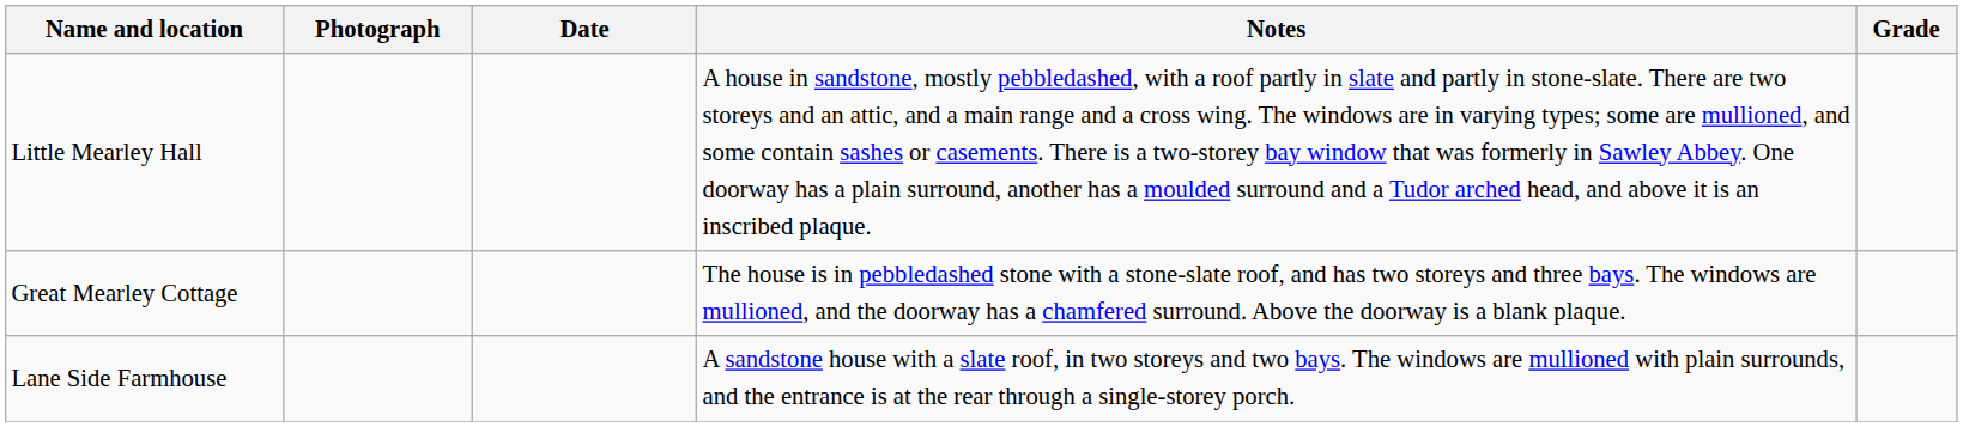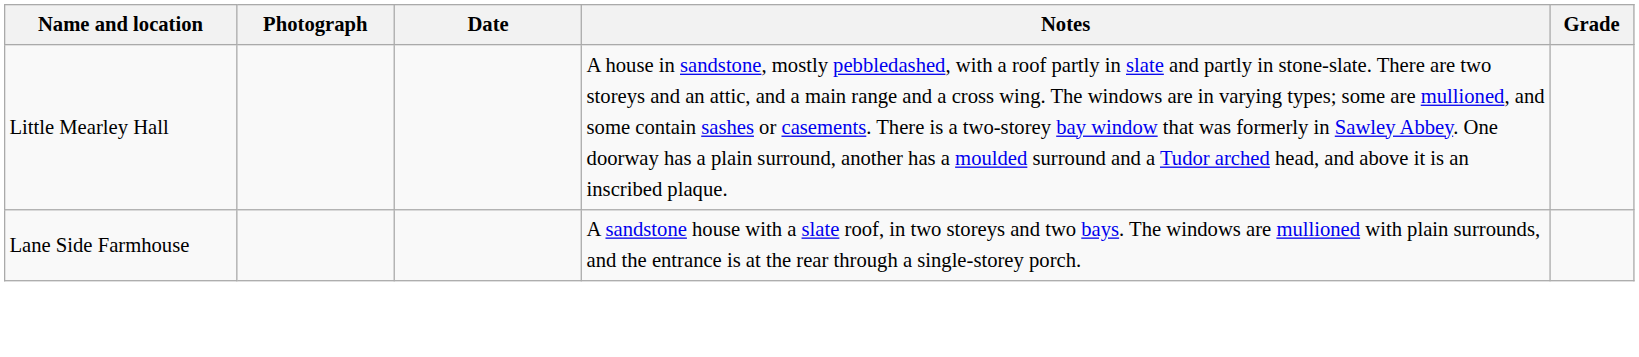- row: Great Mearley Cottage | The house is in pebbledashed stone with a stone-slate roof, and has two storeys and three bays. The windows are mullioned, and the doorway has a chamfered surround. Above the doorway is a blank plaque.
